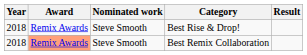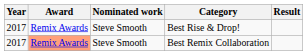Best Rise & Drop! | Year: 2018 -> 2017
Best Remix Collaboration | Year: 2018 -> 2017
